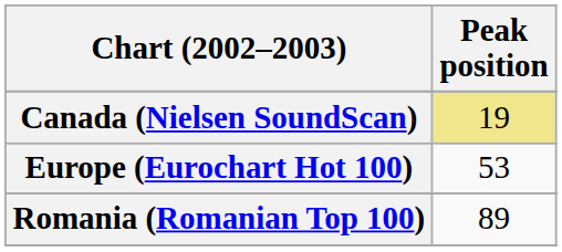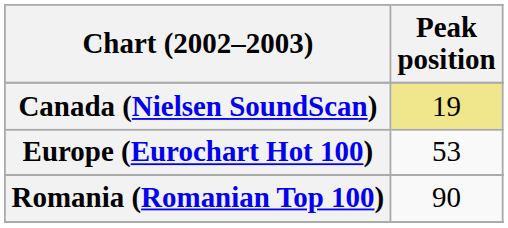Romania (Romanian Top 100) | Peak position: 89 -> 90
